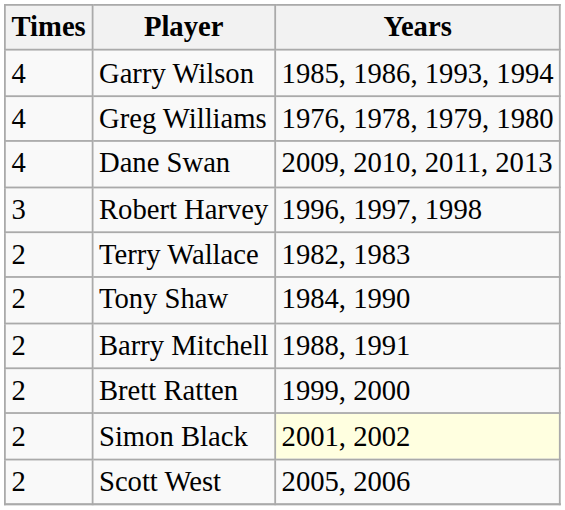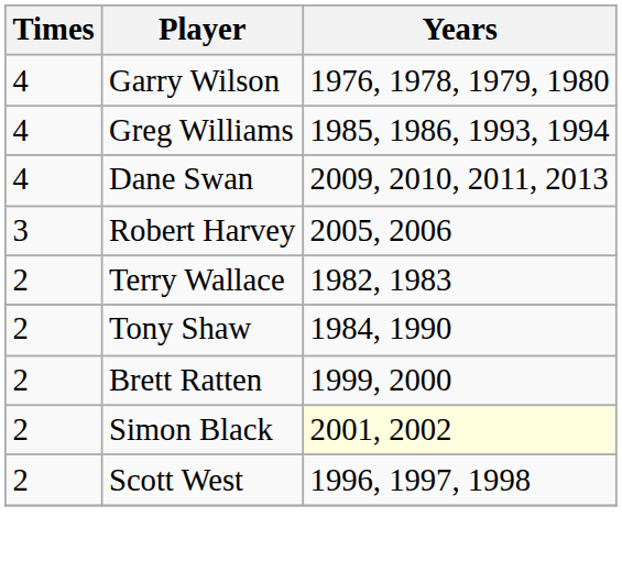Garry Wilson | Years: 1985, 1986, 1993, 1994 -> 1976, 1978, 1979, 1980
Greg Williams | Years: 1976, 1978, 1979, 1980 -> 1985, 1986, 1993, 1994
Robert Harvey | Years: 1996, 1997, 1998 -> 2005, 2006
- row: 2 | Barry Mitchell | 1988, 1991
Scott West | Years: 2005, 2006 -> 1996, 1997, 1998
